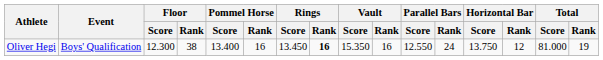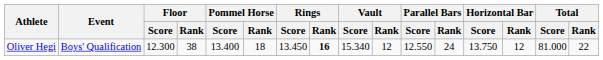Oliver Hegi | Pommel Horse / Rank: 16 -> 18
Oliver Hegi | Vault / Score: 15.350 -> 15.340
Oliver Hegi | Vault / Rank: 16 -> 12
Oliver Hegi | Total / Rank: 19 -> 22
